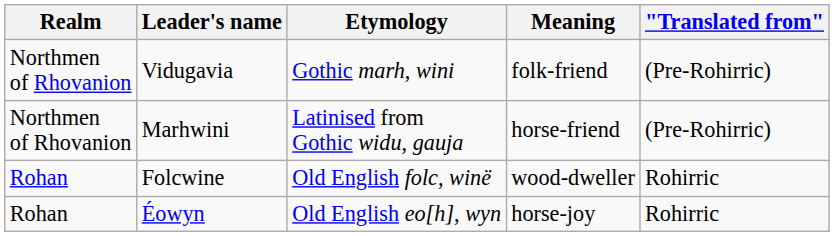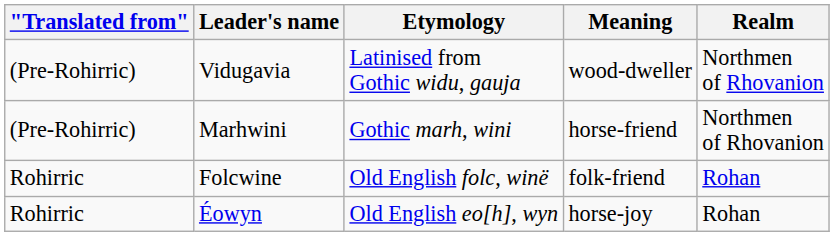columns swapped: Realm <-> "Translated from"
Vidugavia | Etymology: Gothic marh, wini -> Latinised from Gothic widu, gauja
Vidugavia | Meaning: folk-friend -> wood-dweller
Marhwini | Etymology: Latinised from Gothic widu, gauja -> Gothic marh, wini
Folcwine | Meaning: wood-dweller -> folk-friend
